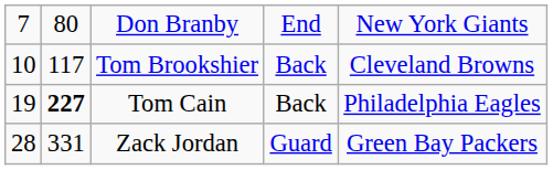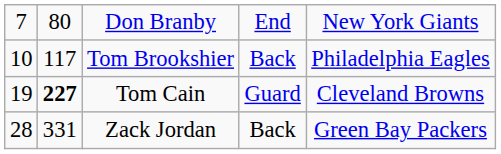Tom Brookshier | column 5: Cleveland Browns -> Philadelphia Eagles
Tom Cain | column 4: Back -> Guard
Tom Cain | column 5: Philadelphia Eagles -> Cleveland Browns
Zack Jordan | column 4: Guard -> Back
